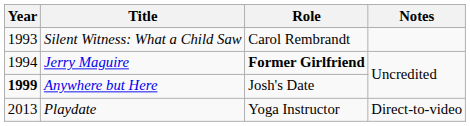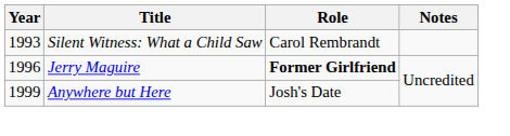Jerry Maguire | Year: 1994 -> 1996
Anywhere but Here | Year: bold -> normal
- row: 2013 | Playdate | Yoga Instructor | Direct-to-video
